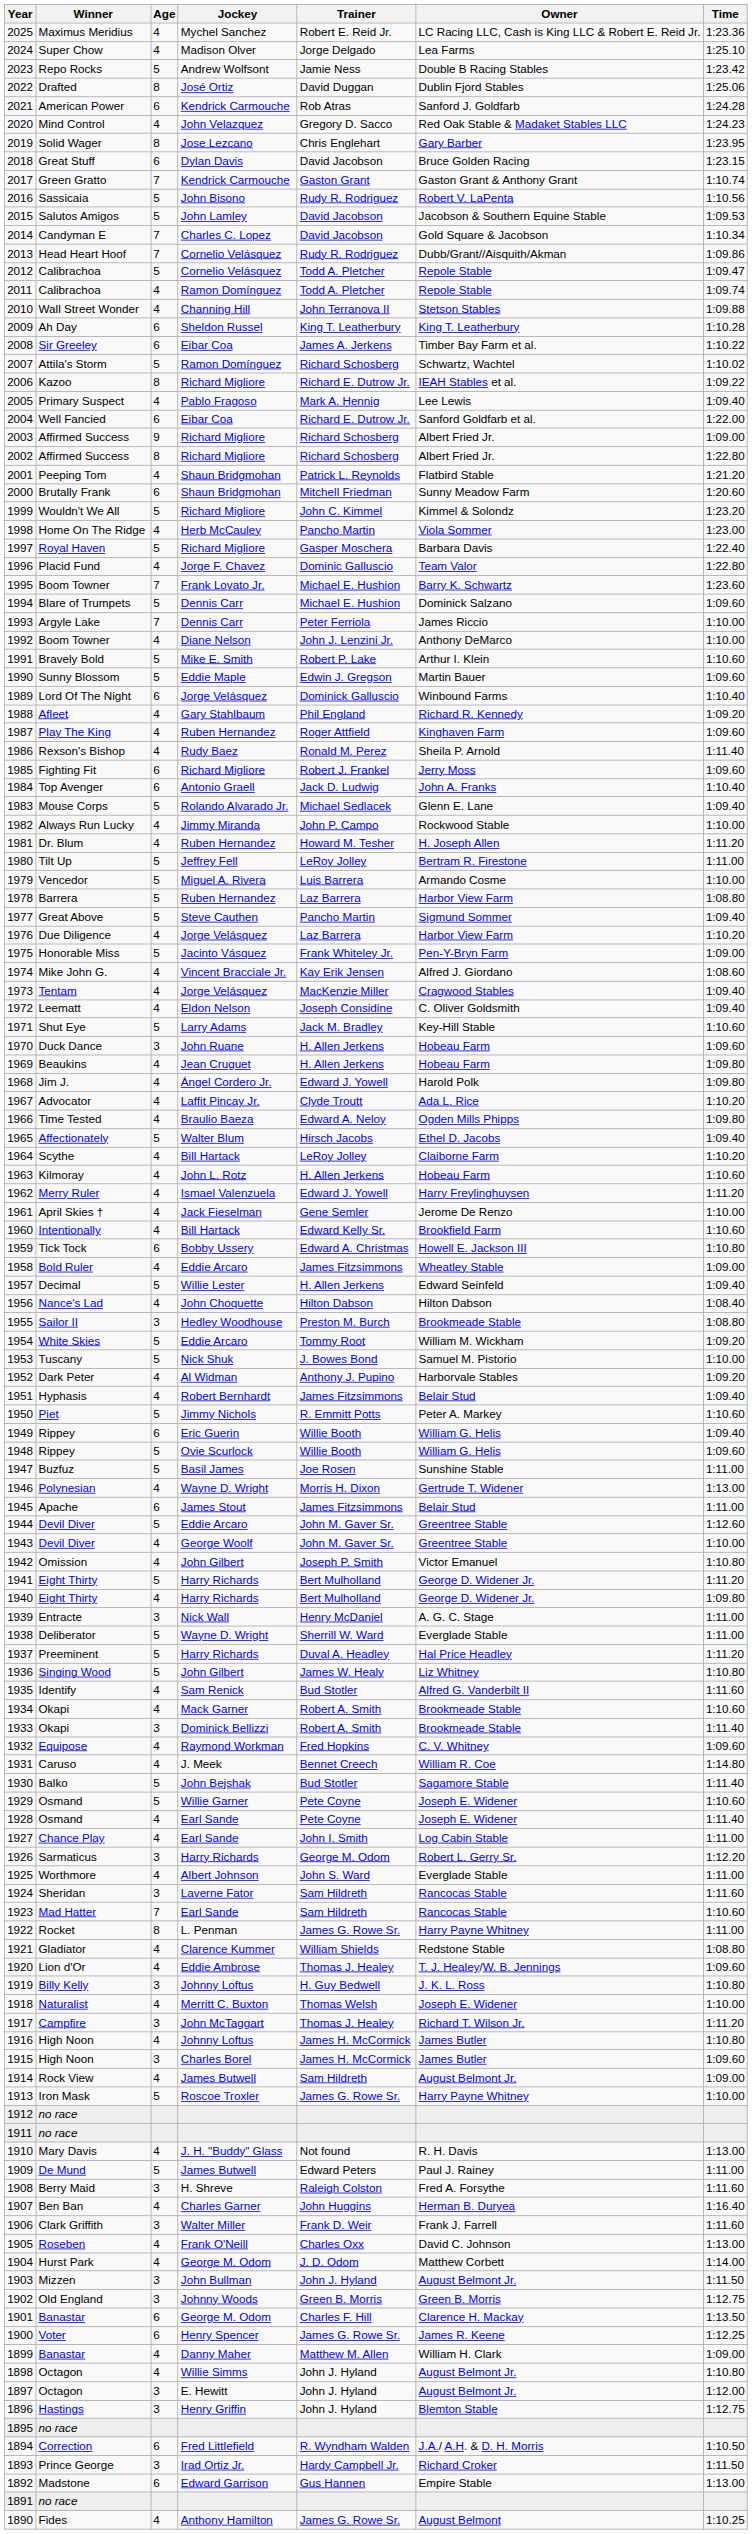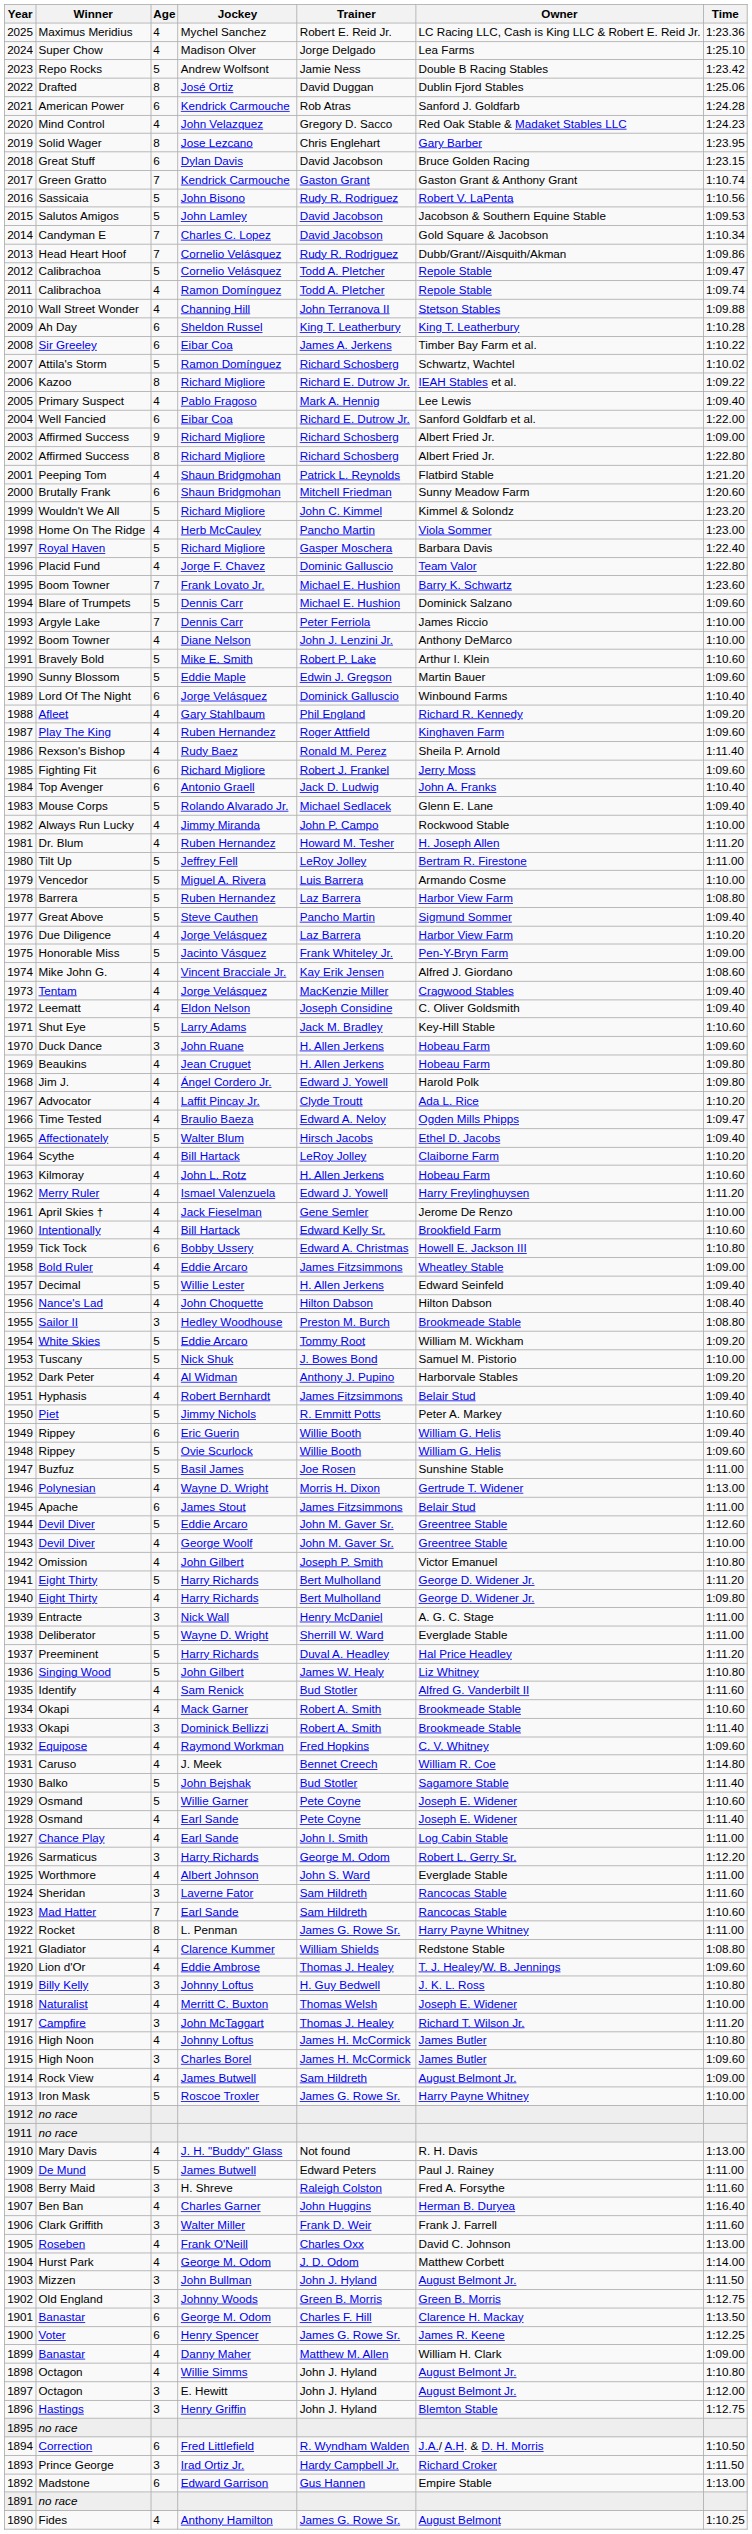1966 | Time: 1:09.80 -> 1:09.47
